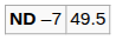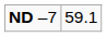ND –7 | column 2: 49.5 -> 59.1
